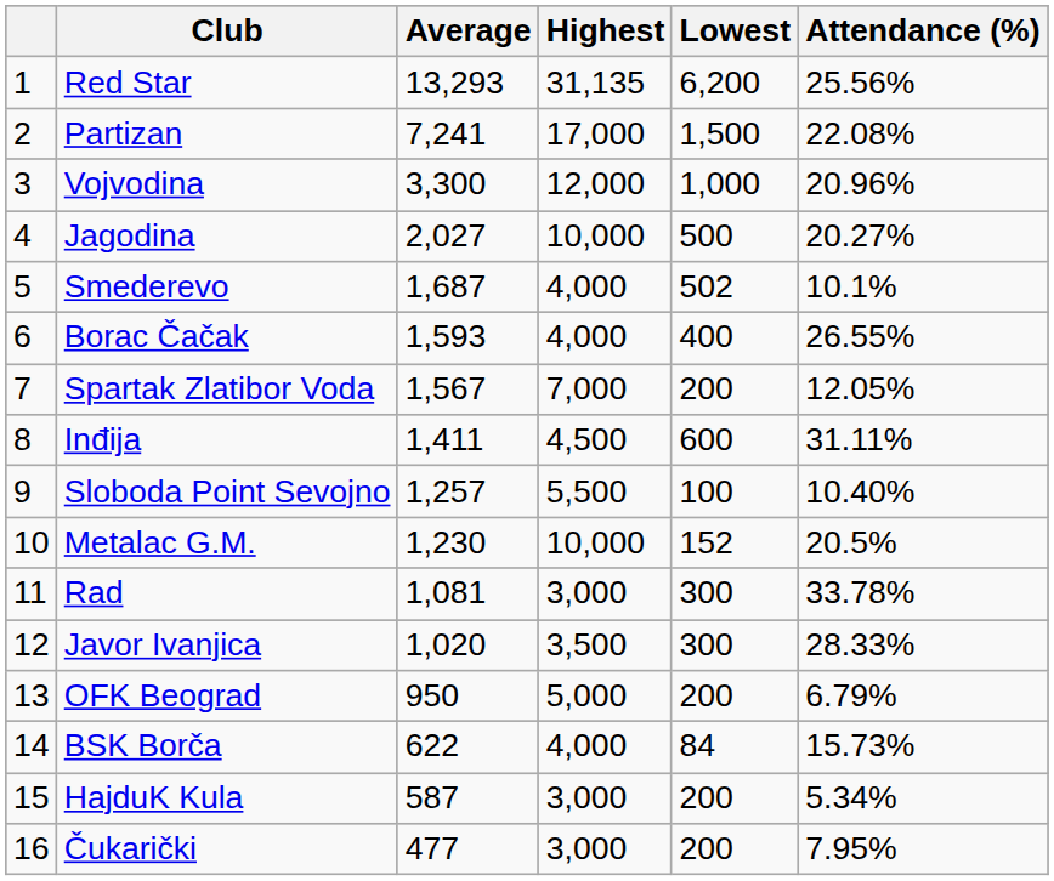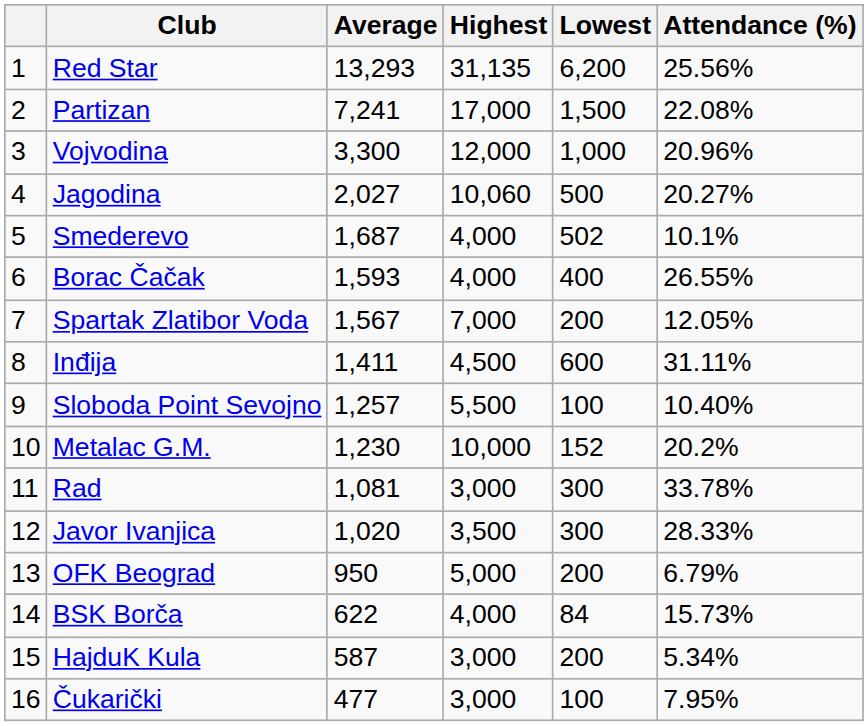Jagodina | Highest: 10,000 -> 10,060
Metalac G.M. | Attendance (%): 20.5% -> 20.2%
Čukarički | Lowest: 200 -> 100
